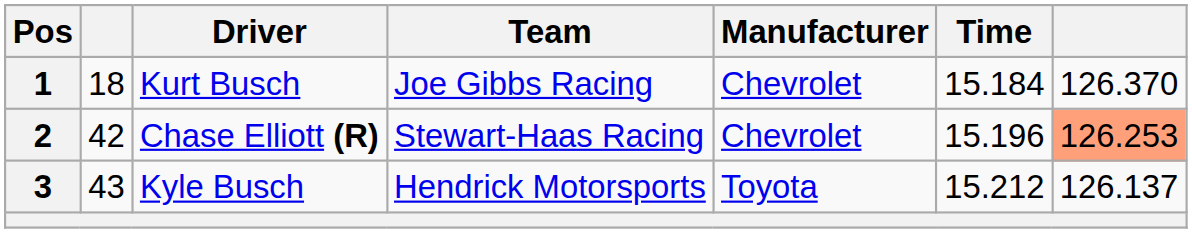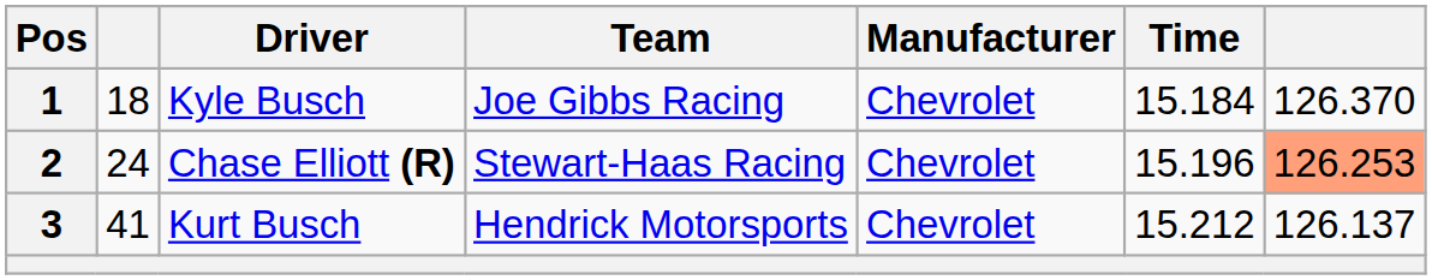1 | Driver: Kurt Busch -> Kyle Busch
2 | column 2: 42 -> 24
3 | column 2: 43 -> 41
3 | Driver: Kyle Busch -> Kurt Busch
3 | Manufacturer: Toyota -> Chevrolet
